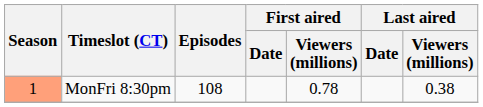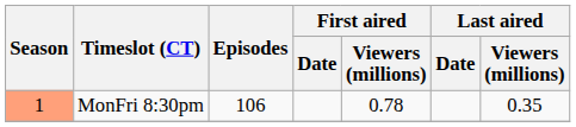MonFri 8:30pm | Episodes: 108 -> 106
MonFri 8:30pm | Last aired / Viewers (millions): 0.38 -> 0.35
